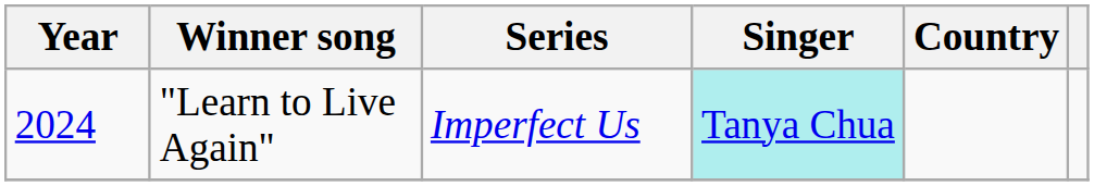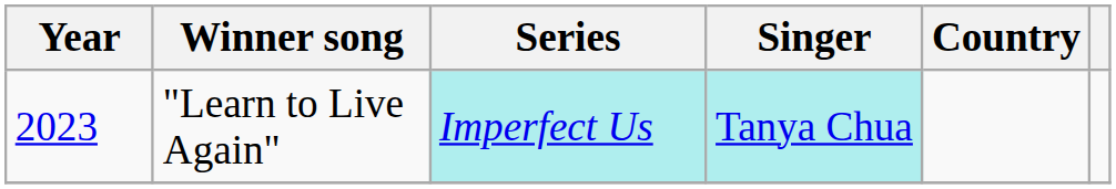"Learn to Live Again" | Year: 2024 -> 2023
"Learn to Live Again" | Series: no background -> paleturquoise background
